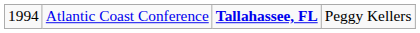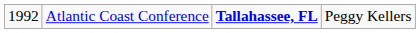Atlantic Coast Conference | column 1: 1994 -> 1992
